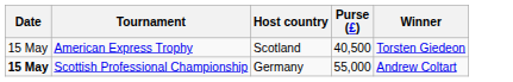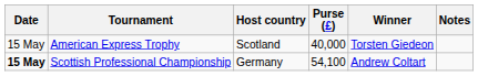+ column: Notes
American Express Trophy | Purse (£): 40,500 -> 40,000
Scottish Professional Championship | Purse (£): 55,000 -> 54,100
